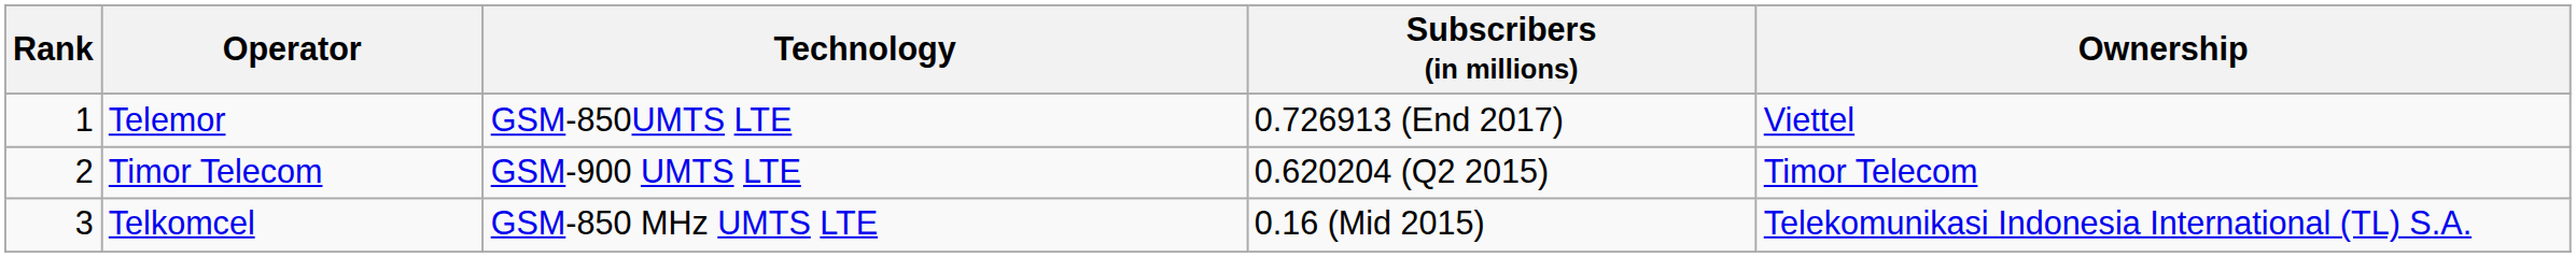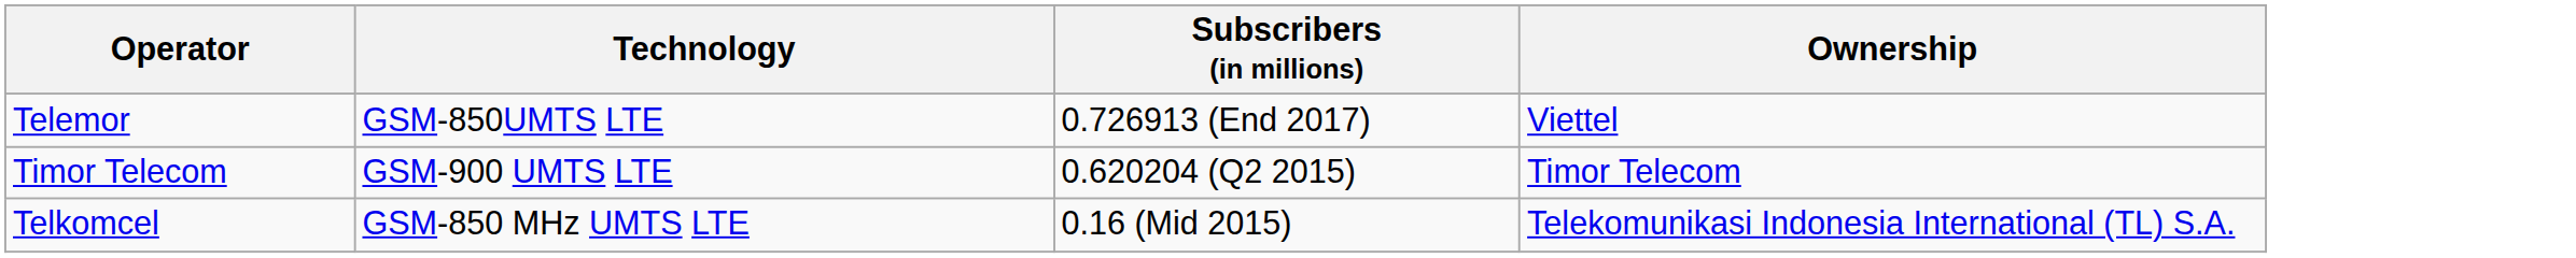- column: Rank | 1 | 2 | 3
